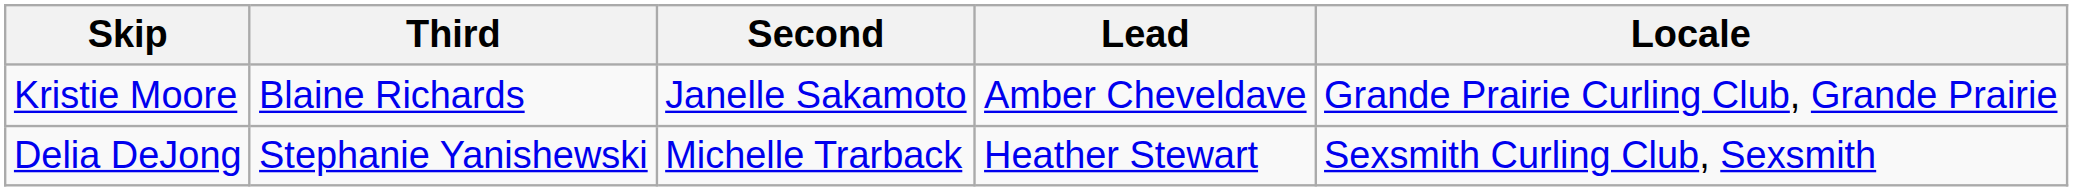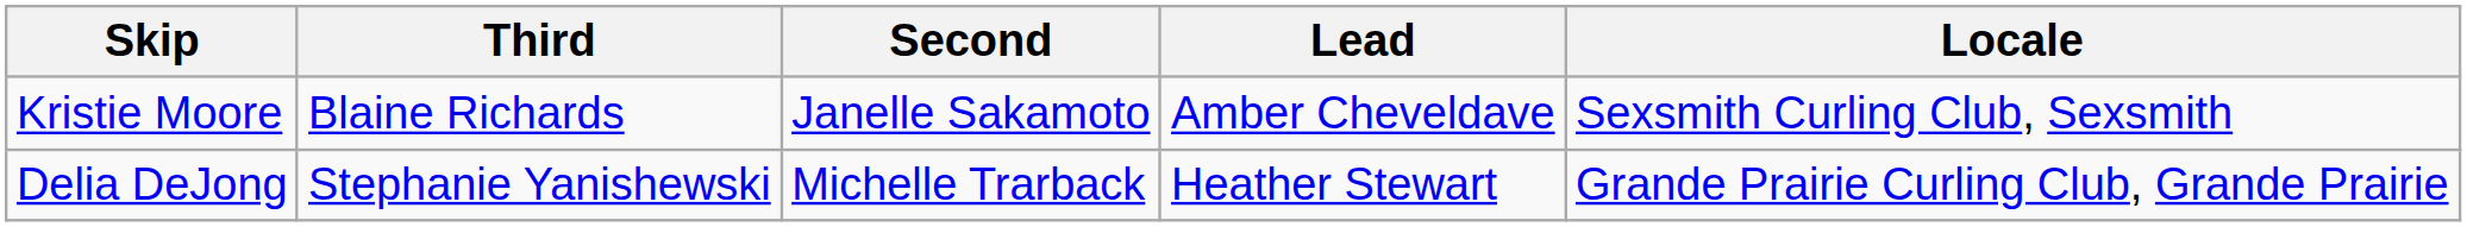Kristie Moore | Locale: Grande Prairie Curling Club, Grande Prairie -> Sexsmith Curling Club, Sexsmith
Delia DeJong | Locale: Sexsmith Curling Club, Sexsmith -> Grande Prairie Curling Club, Grande Prairie
